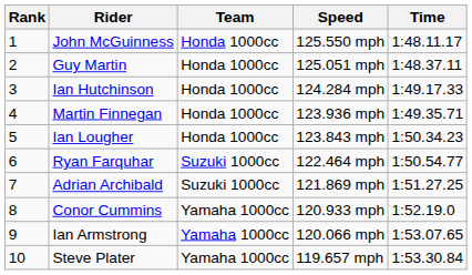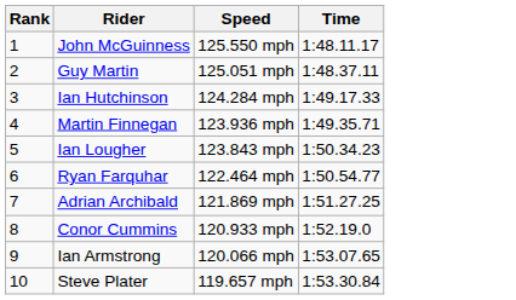- column: Team | Honda 1000cc | Honda 1000cc | Honda 1000cc | Honda 1000cc | Honda 1000cc | Suzuki 1000cc | Suzuki 1000cc | Yamaha 1000cc | Yamaha 1000cc | Yamaha 1000cc
